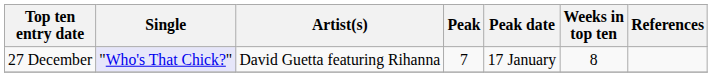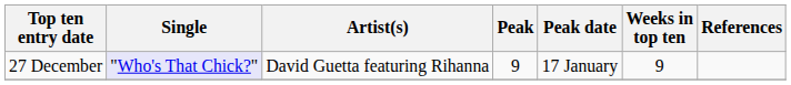27 December | Peak: 7 -> 9
27 December | Weeks in top ten: 8 -> 9
